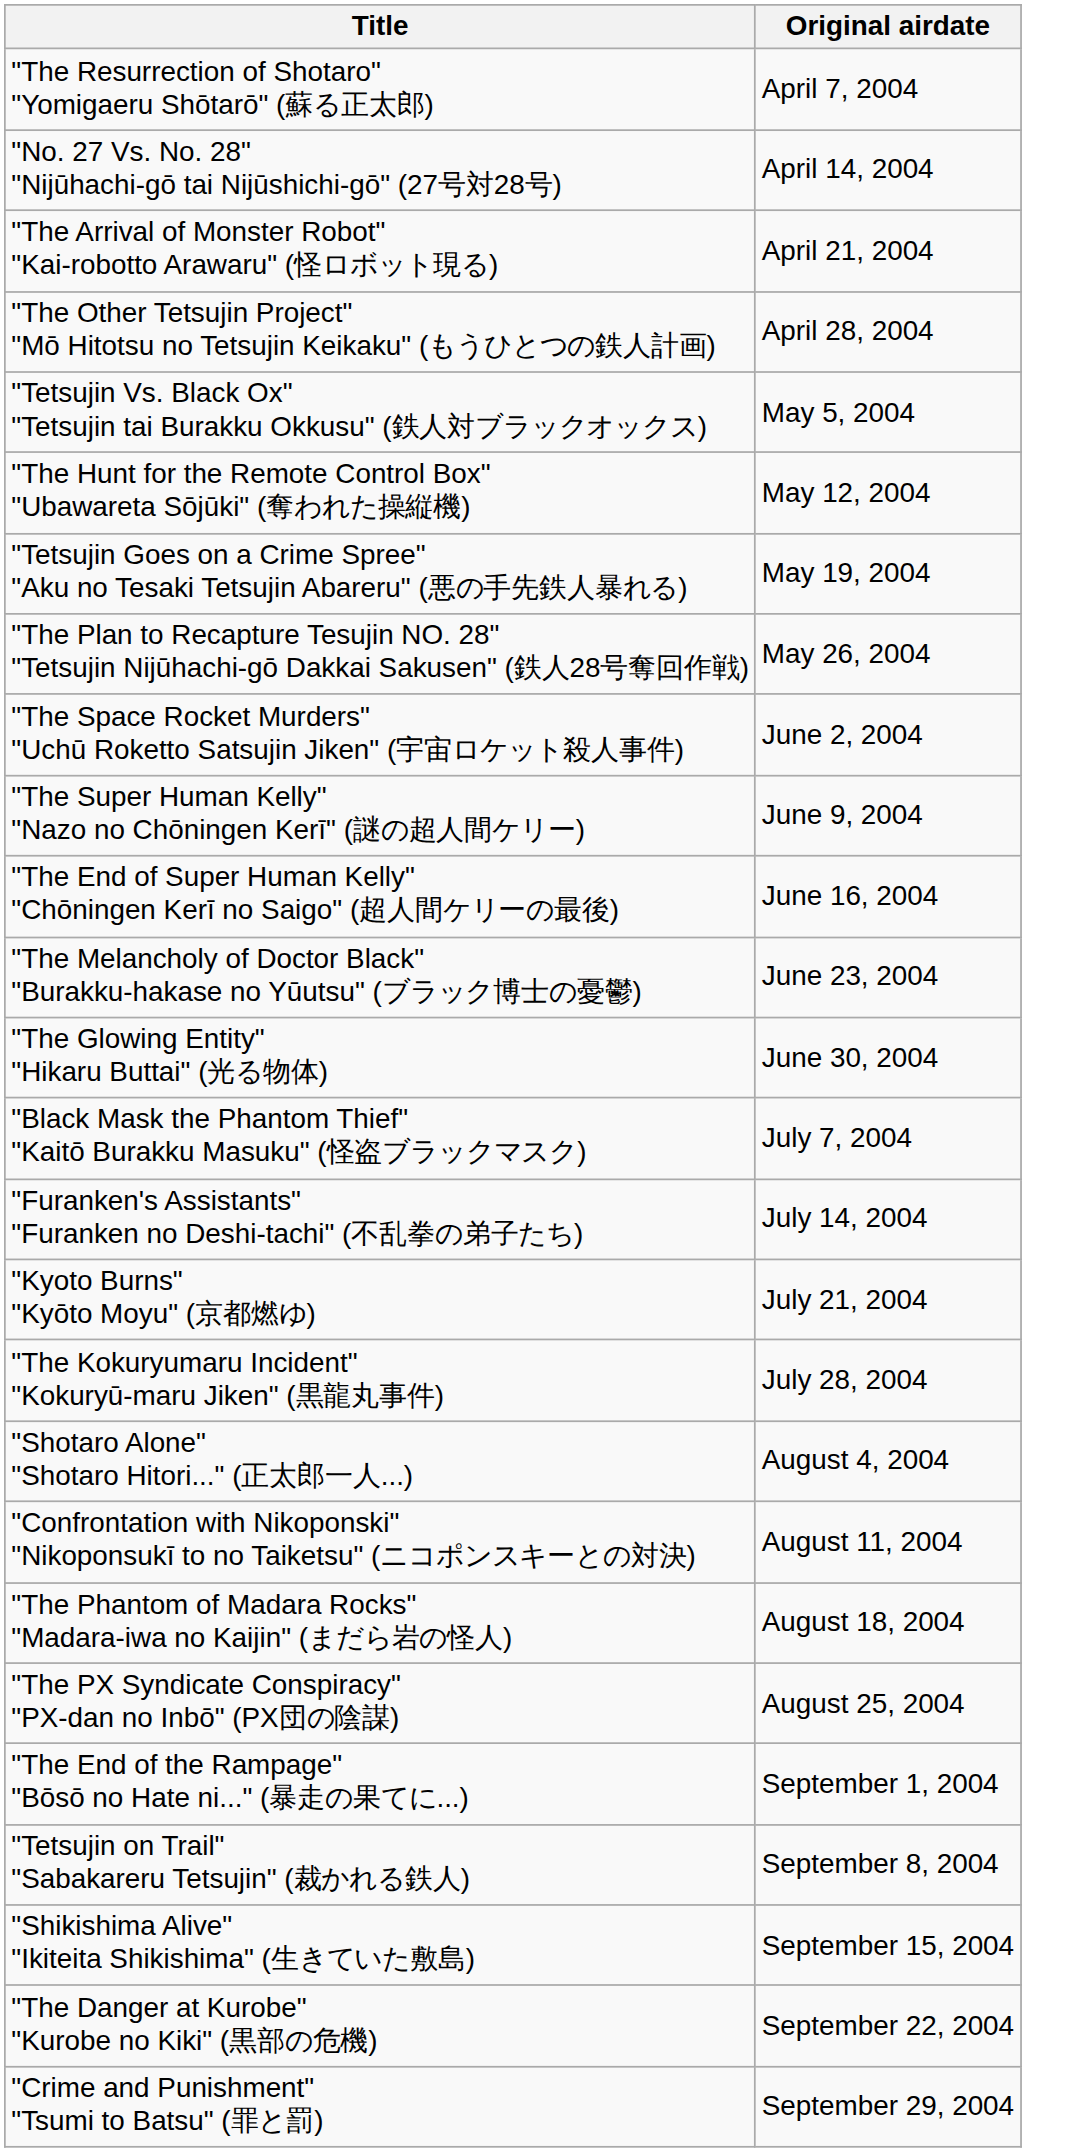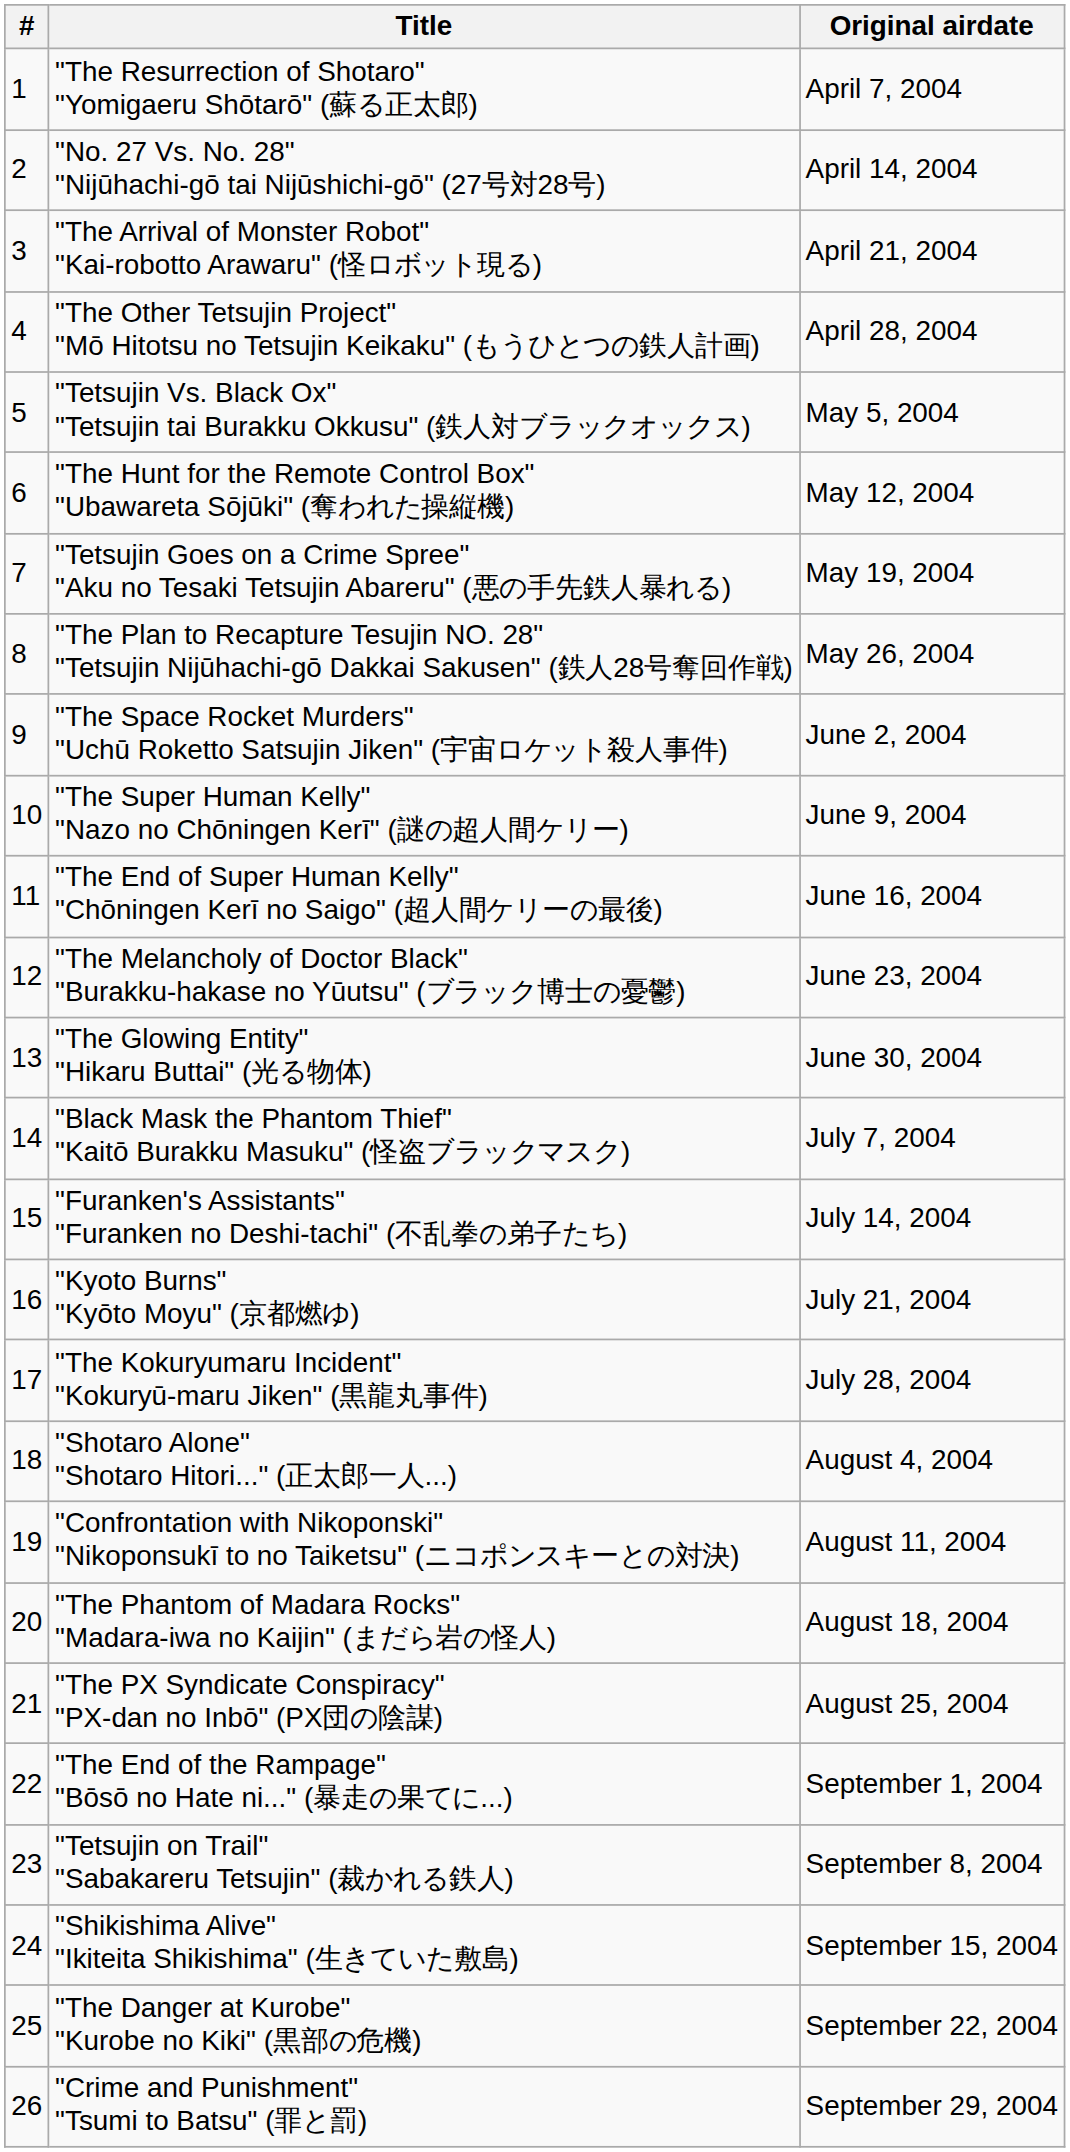+ column: # | 1 | 2 | 3 | 4 | 5 | 6 | 7 | 8 | 9 | 10 | 11 | 12 | 13 | 14 | 15 | 16 | 17 | 18 | 19 | 20 | 21 | 22 | 23 | 24 | 25 | 26
